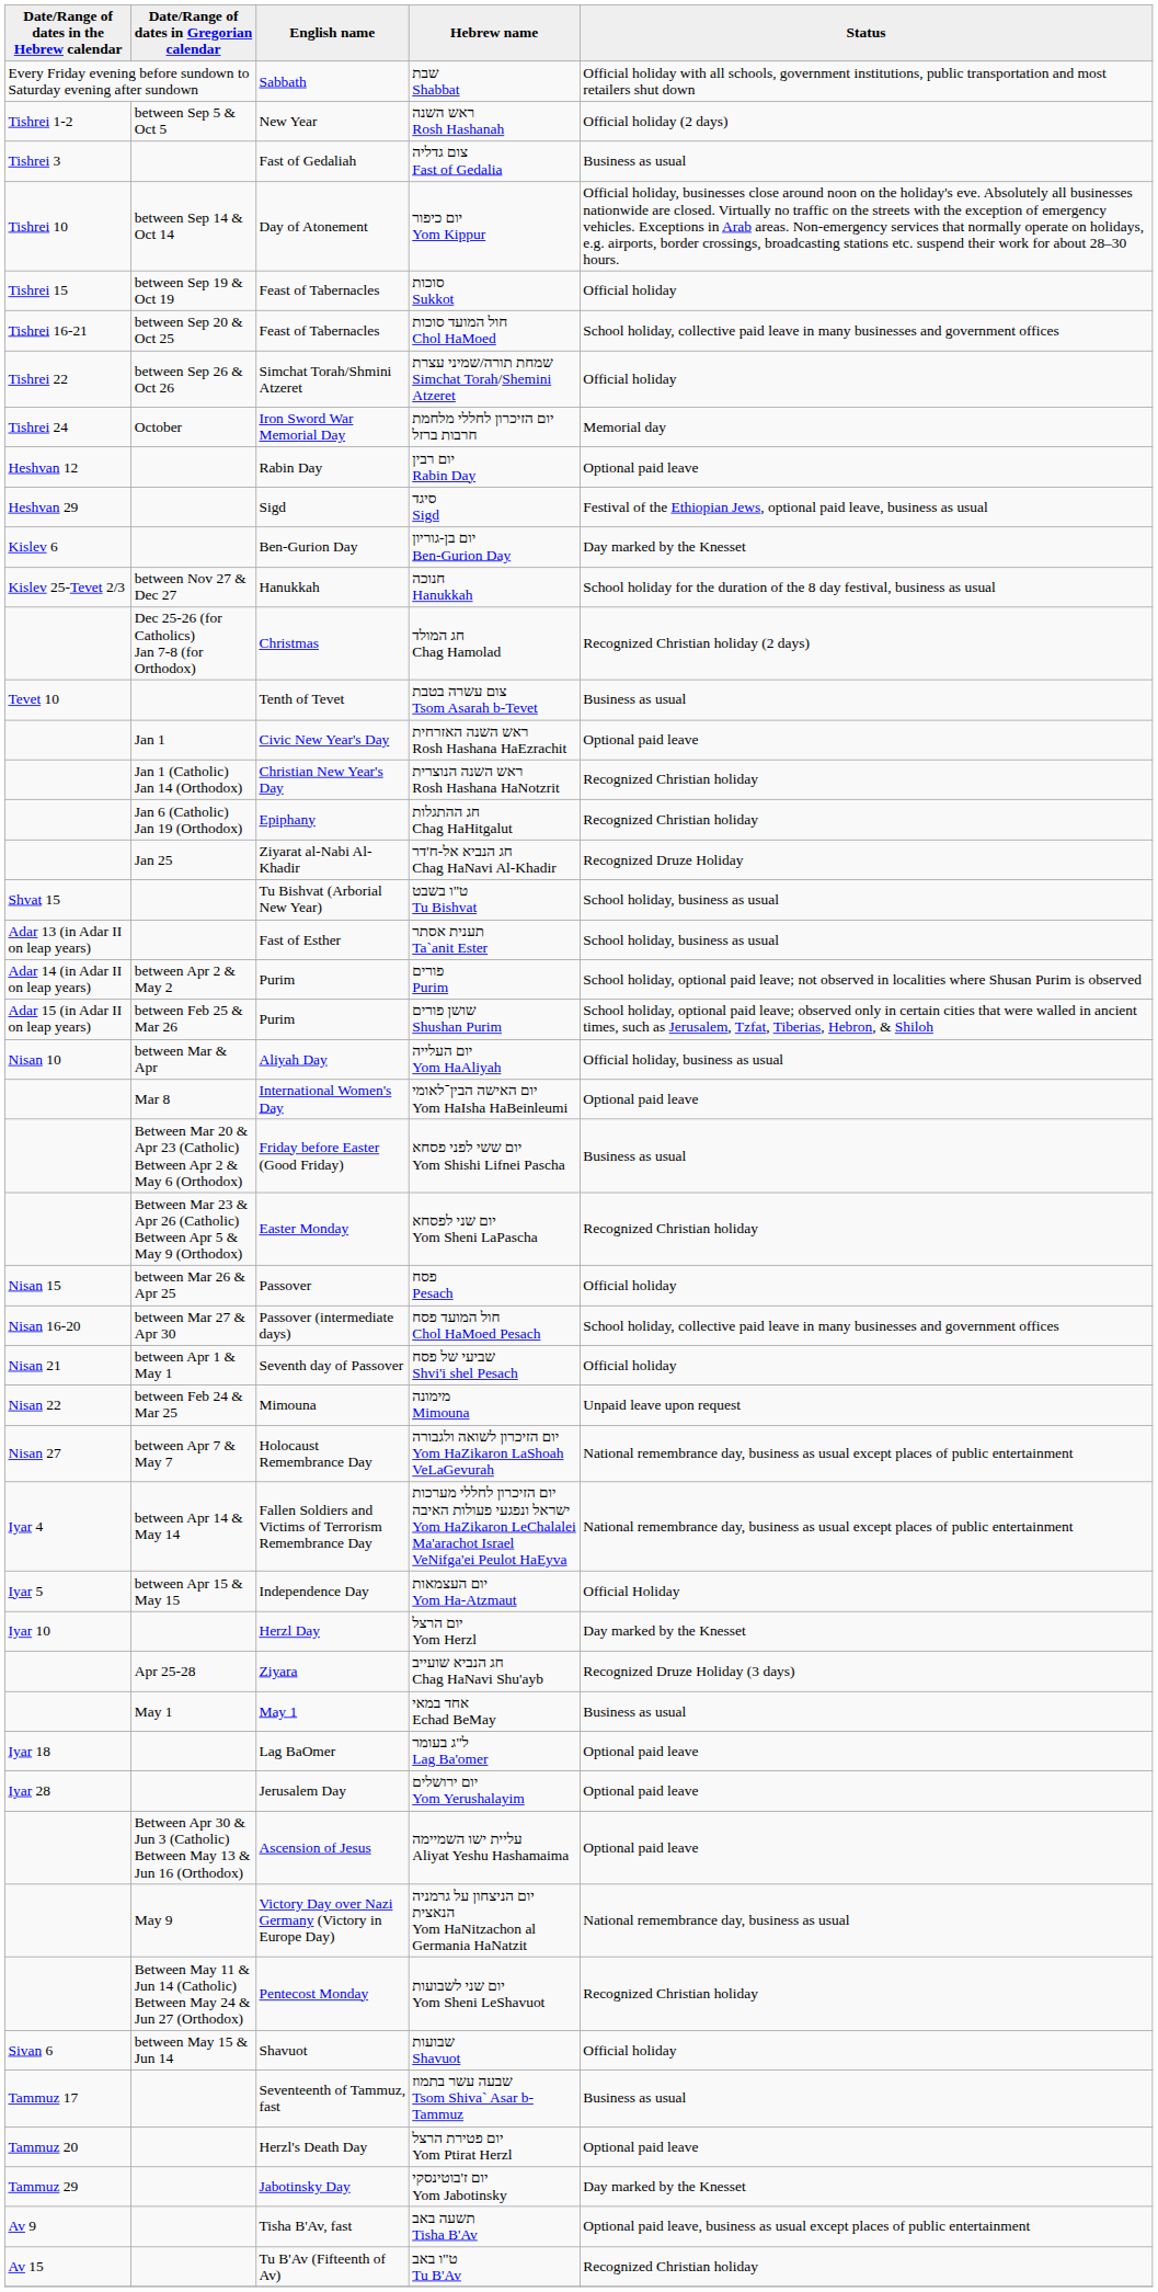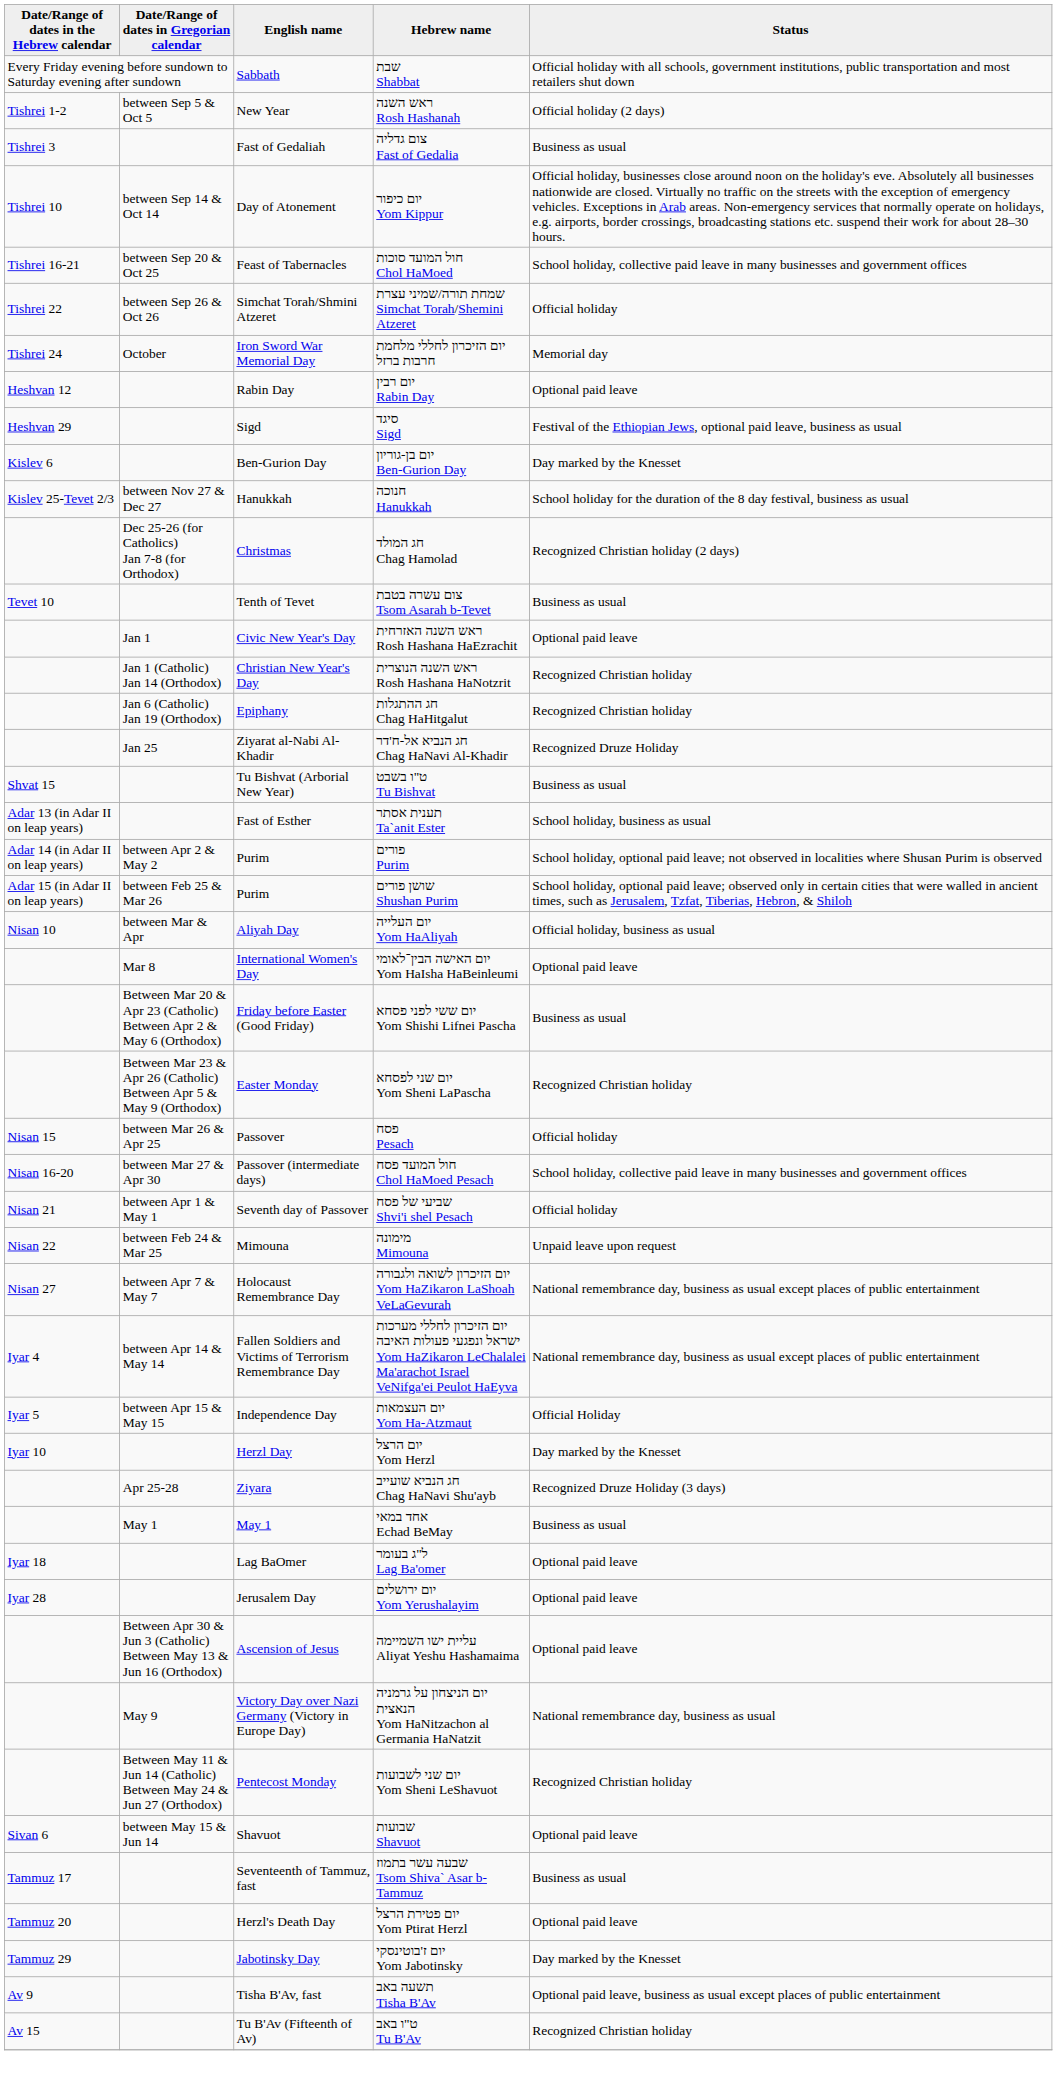- row: Tishrei 15 | between Sep 19 & Oct 19 | Feast of Tabernacles | סוכות Sukkot | Official holiday
ט"ו בשבט Tu Bishvat | Status: School holiday, business as usual -> Business as usual
שבועות Shavuot | Status: Official holiday -> Optional paid leave
